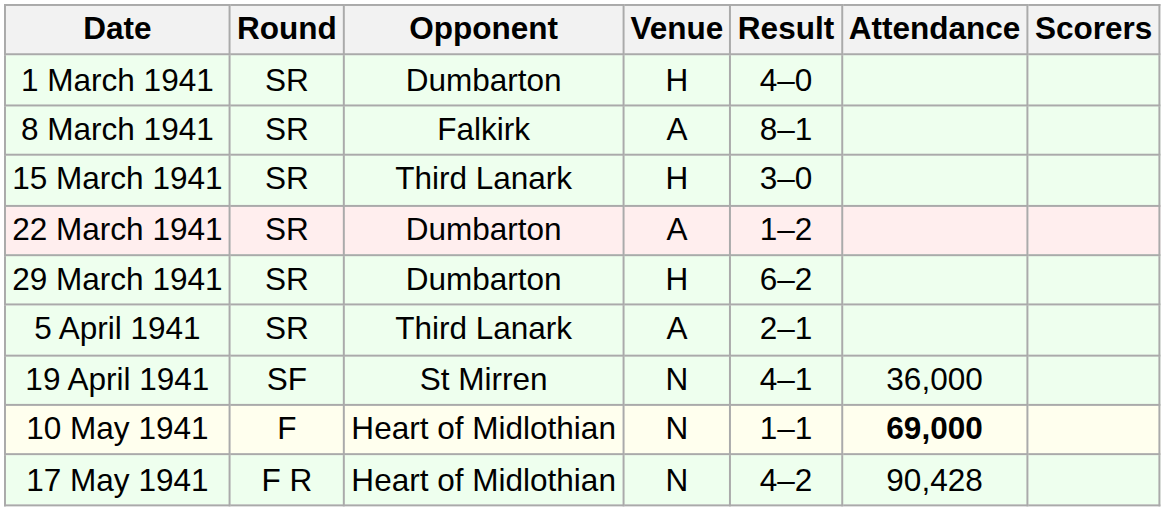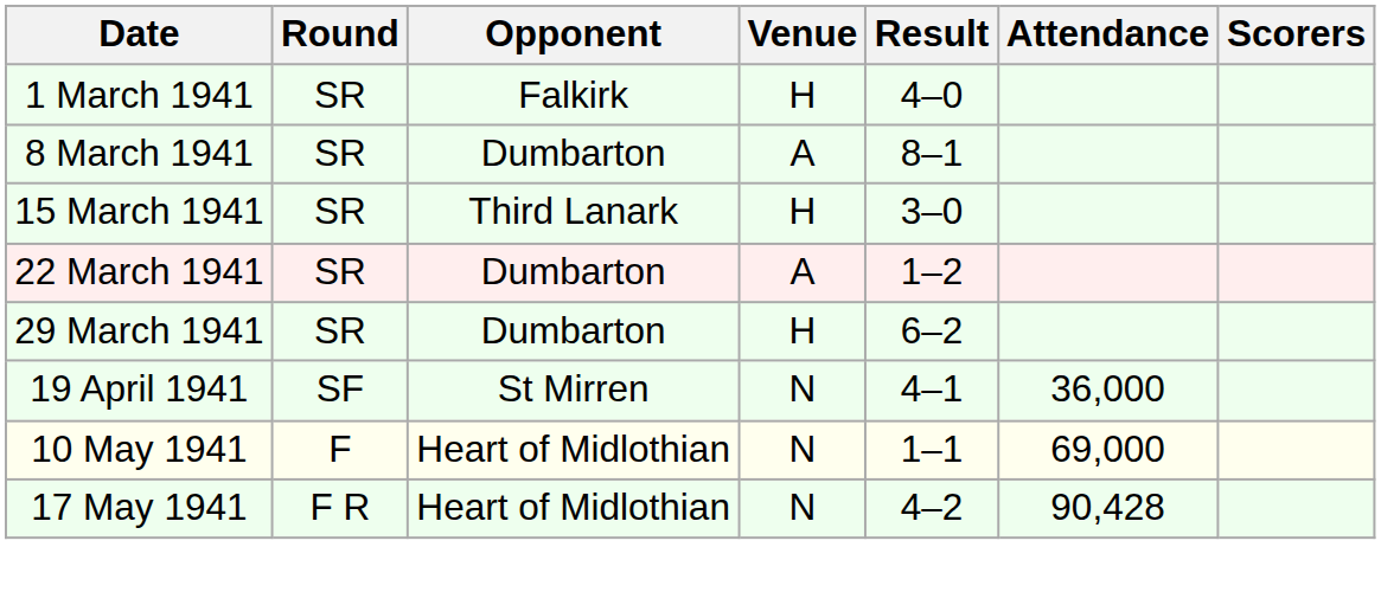1 March 1941 | Opponent: Dumbarton -> Falkirk
8 March 1941 | Opponent: Falkirk -> Dumbarton
- row: 5 April 1941 | SR | Third Lanark | A | 2–1
10 May 1941 | Attendance: bold -> normal
